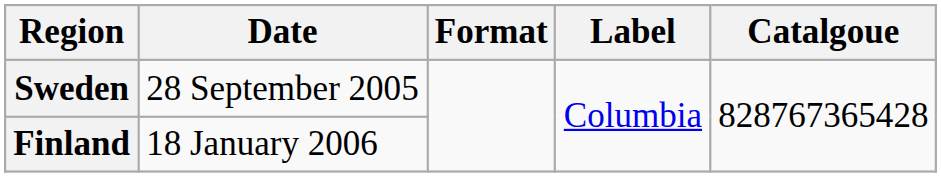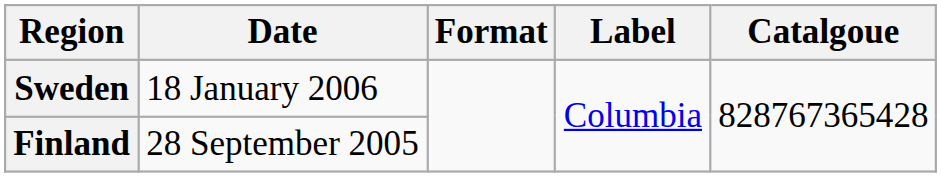Sweden | Date: 28 September 2005 -> 18 January 2006
Finland | Date: 18 January 2006 -> 28 September 2005
